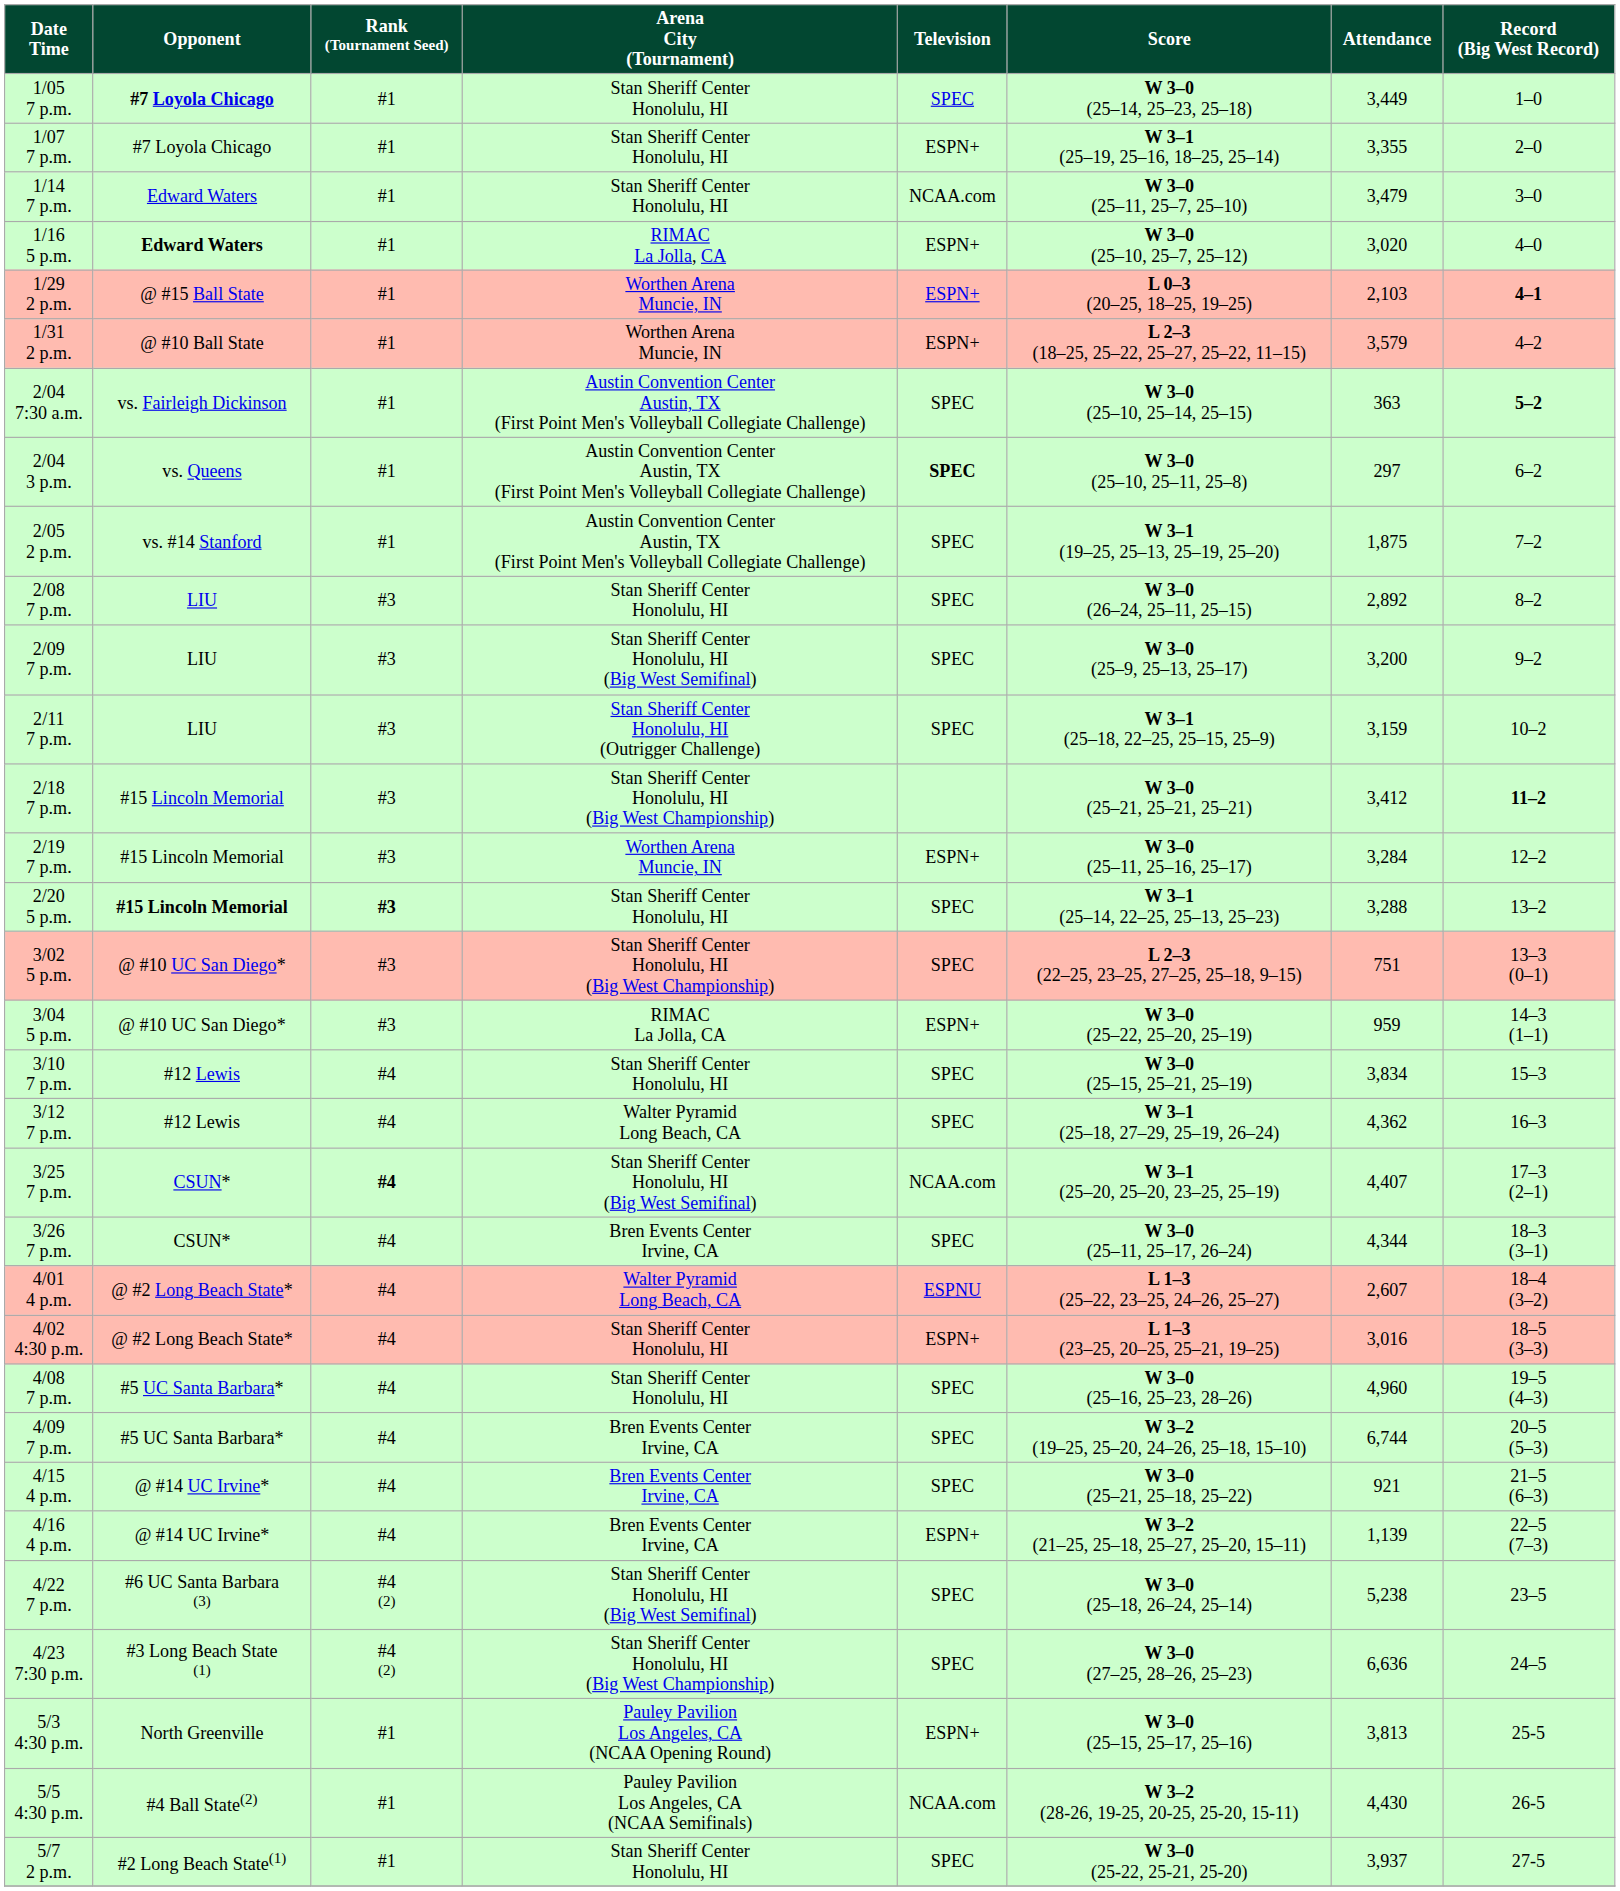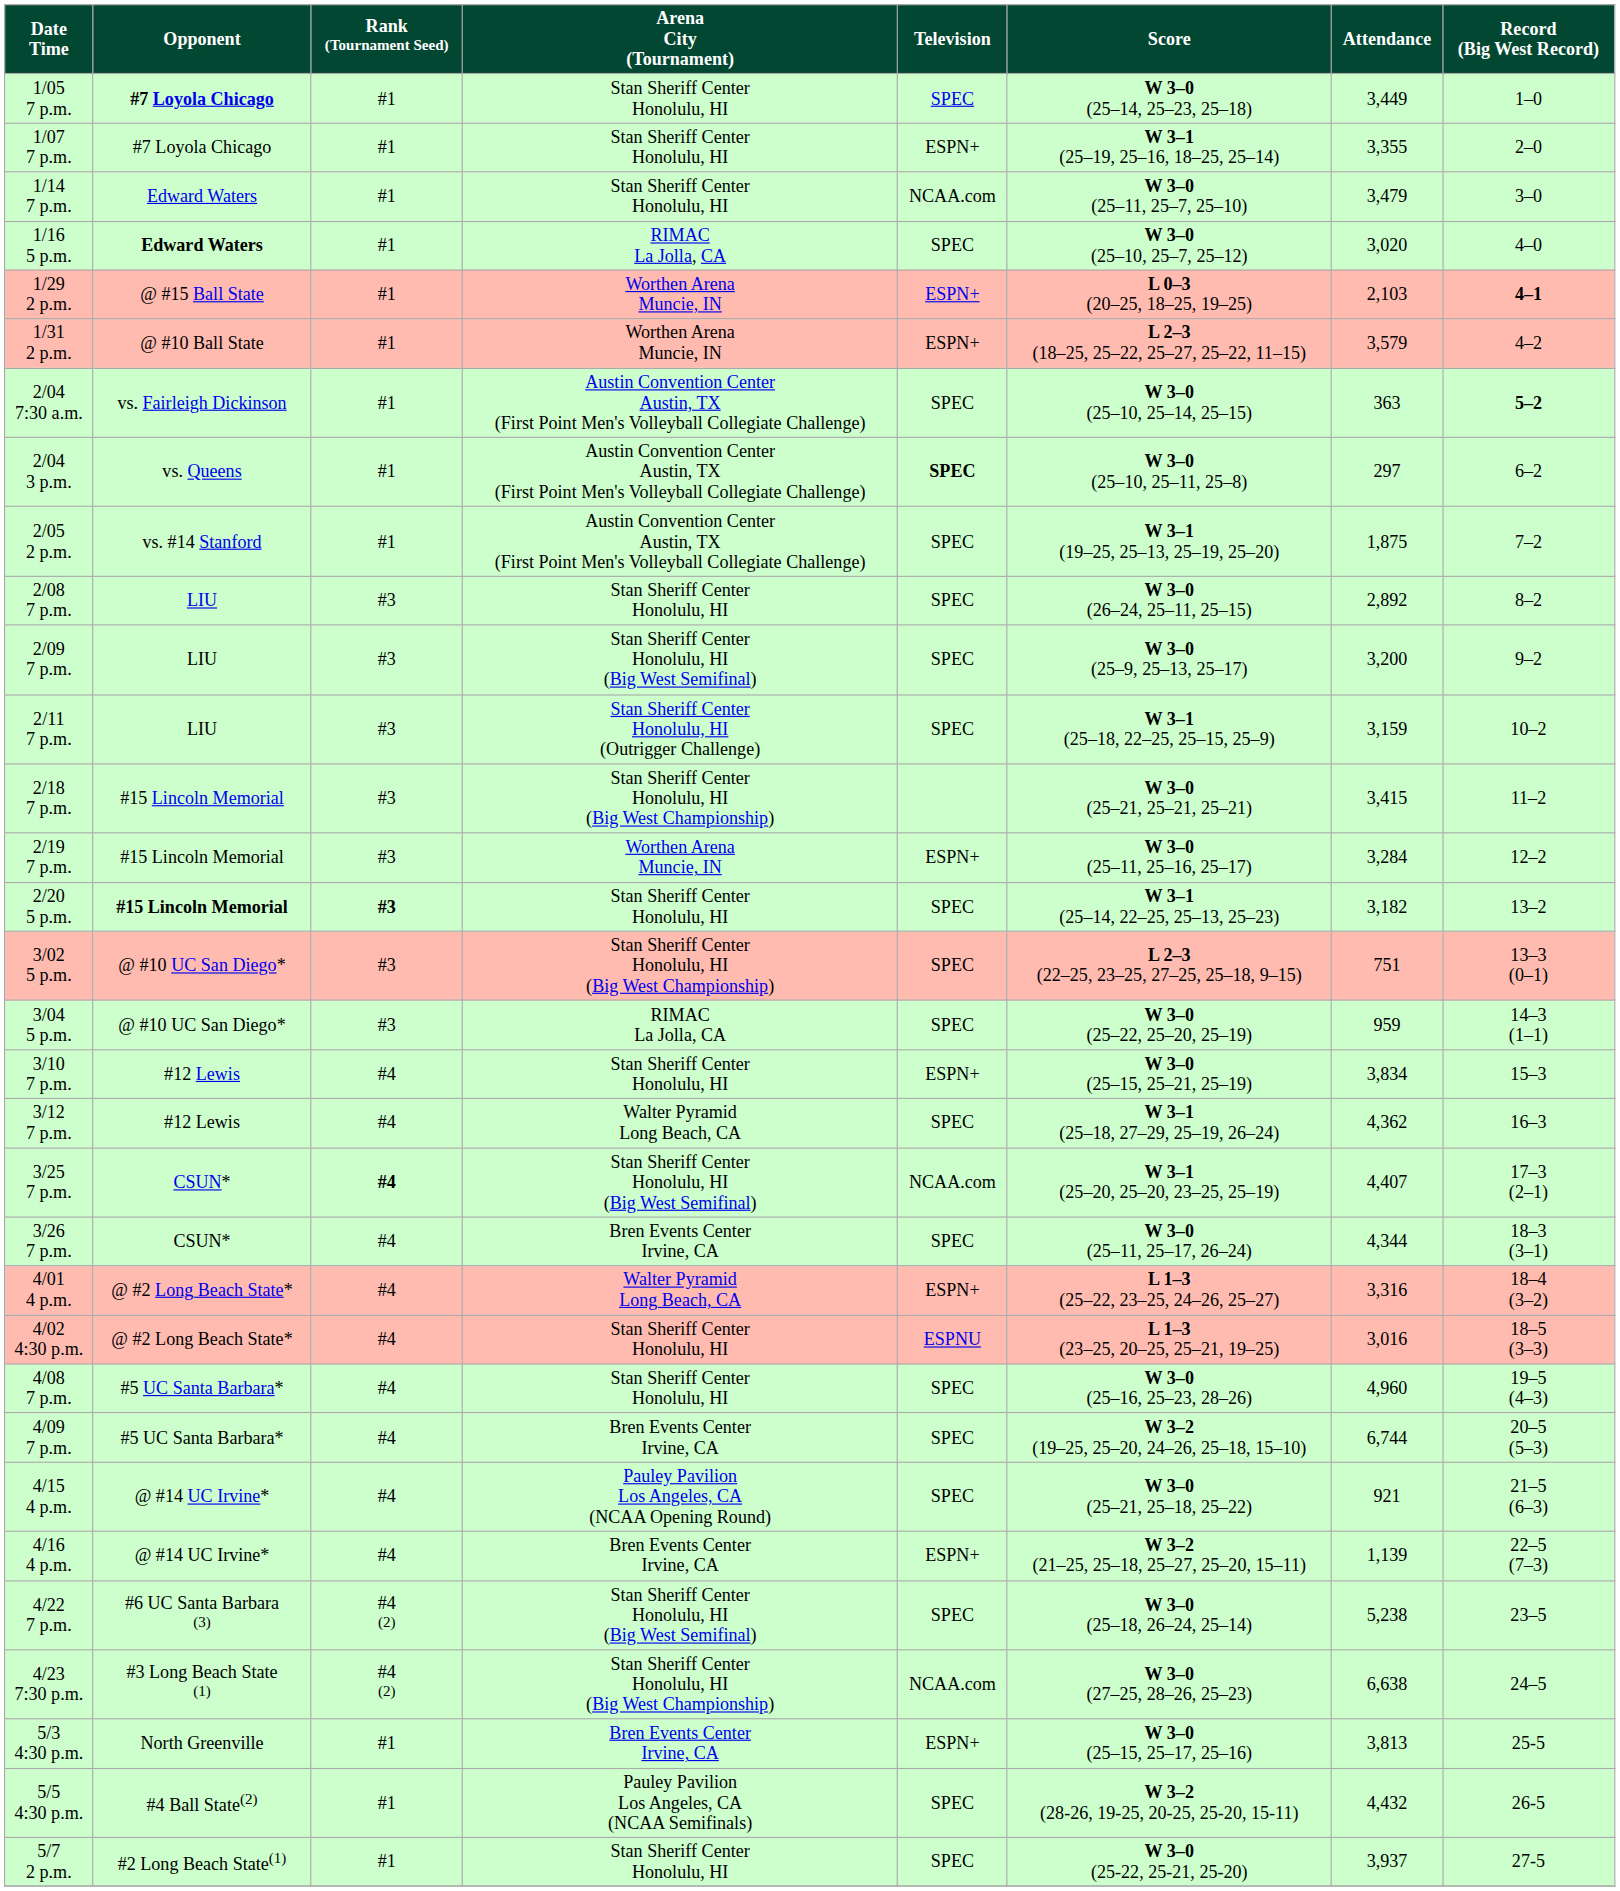1/16 5 p.m. | Television: ESPN+ -> SPEC
2/18 7 p.m. | Attendance: 3,412 -> 3,415
2/18 7 p.m. | Record (Big West Record): bold -> normal
2/20 5 p.m. | Attendance: 3,288 -> 3,182
3/04 5 p.m. | Television: ESPN+ -> SPEC
3/10 7 p.m. | Television: SPEC -> ESPN+
4/01 4 p.m. | Television: ESPNU -> ESPN+
4/01 4 p.m. | Attendance: 2,607 -> 3,316
4/02 4:30 p.m. | Television: ESPN+ -> ESPNU
4/15 4 p.m. | Arena City (Tournament): Bren Events Center Irvine, CA -> Pauley Pavilion Los Angeles, CA (NCAA Opening Round)
4/23 7:30 p.m. | Television: SPEC -> NCAA.com
4/23 7:30 p.m. | Attendance: 6,636 -> 6,638
5/3 4:30 p.m. | Arena City (Tournament): Pauley Pavilion Los Angeles, CA (NCAA Opening Round) -> Bren Events Center Irvine, CA
5/5 4:30 p.m. | Television: NCAA.com -> SPEC
5/5 4:30 p.m. | Attendance: 4,430 -> 4,432
